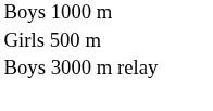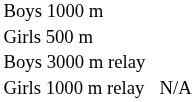+ row: Girls 1000 m relay | N/A
